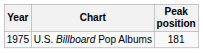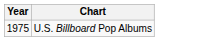- column: Peak position | 181
